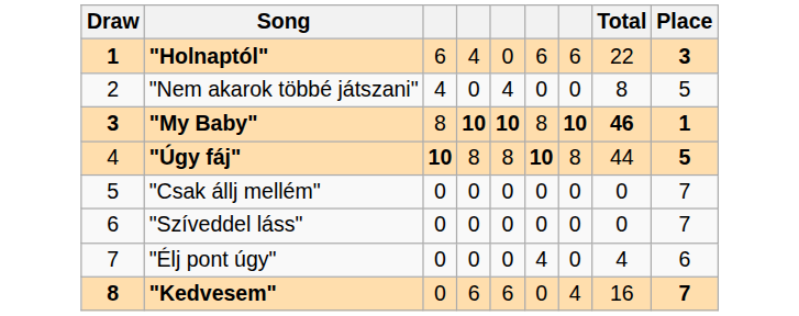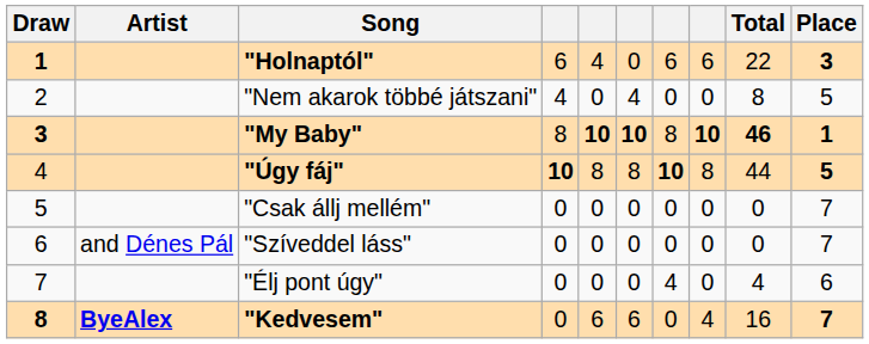+ column: Artist | and Dénes Pál | ByeAlex
